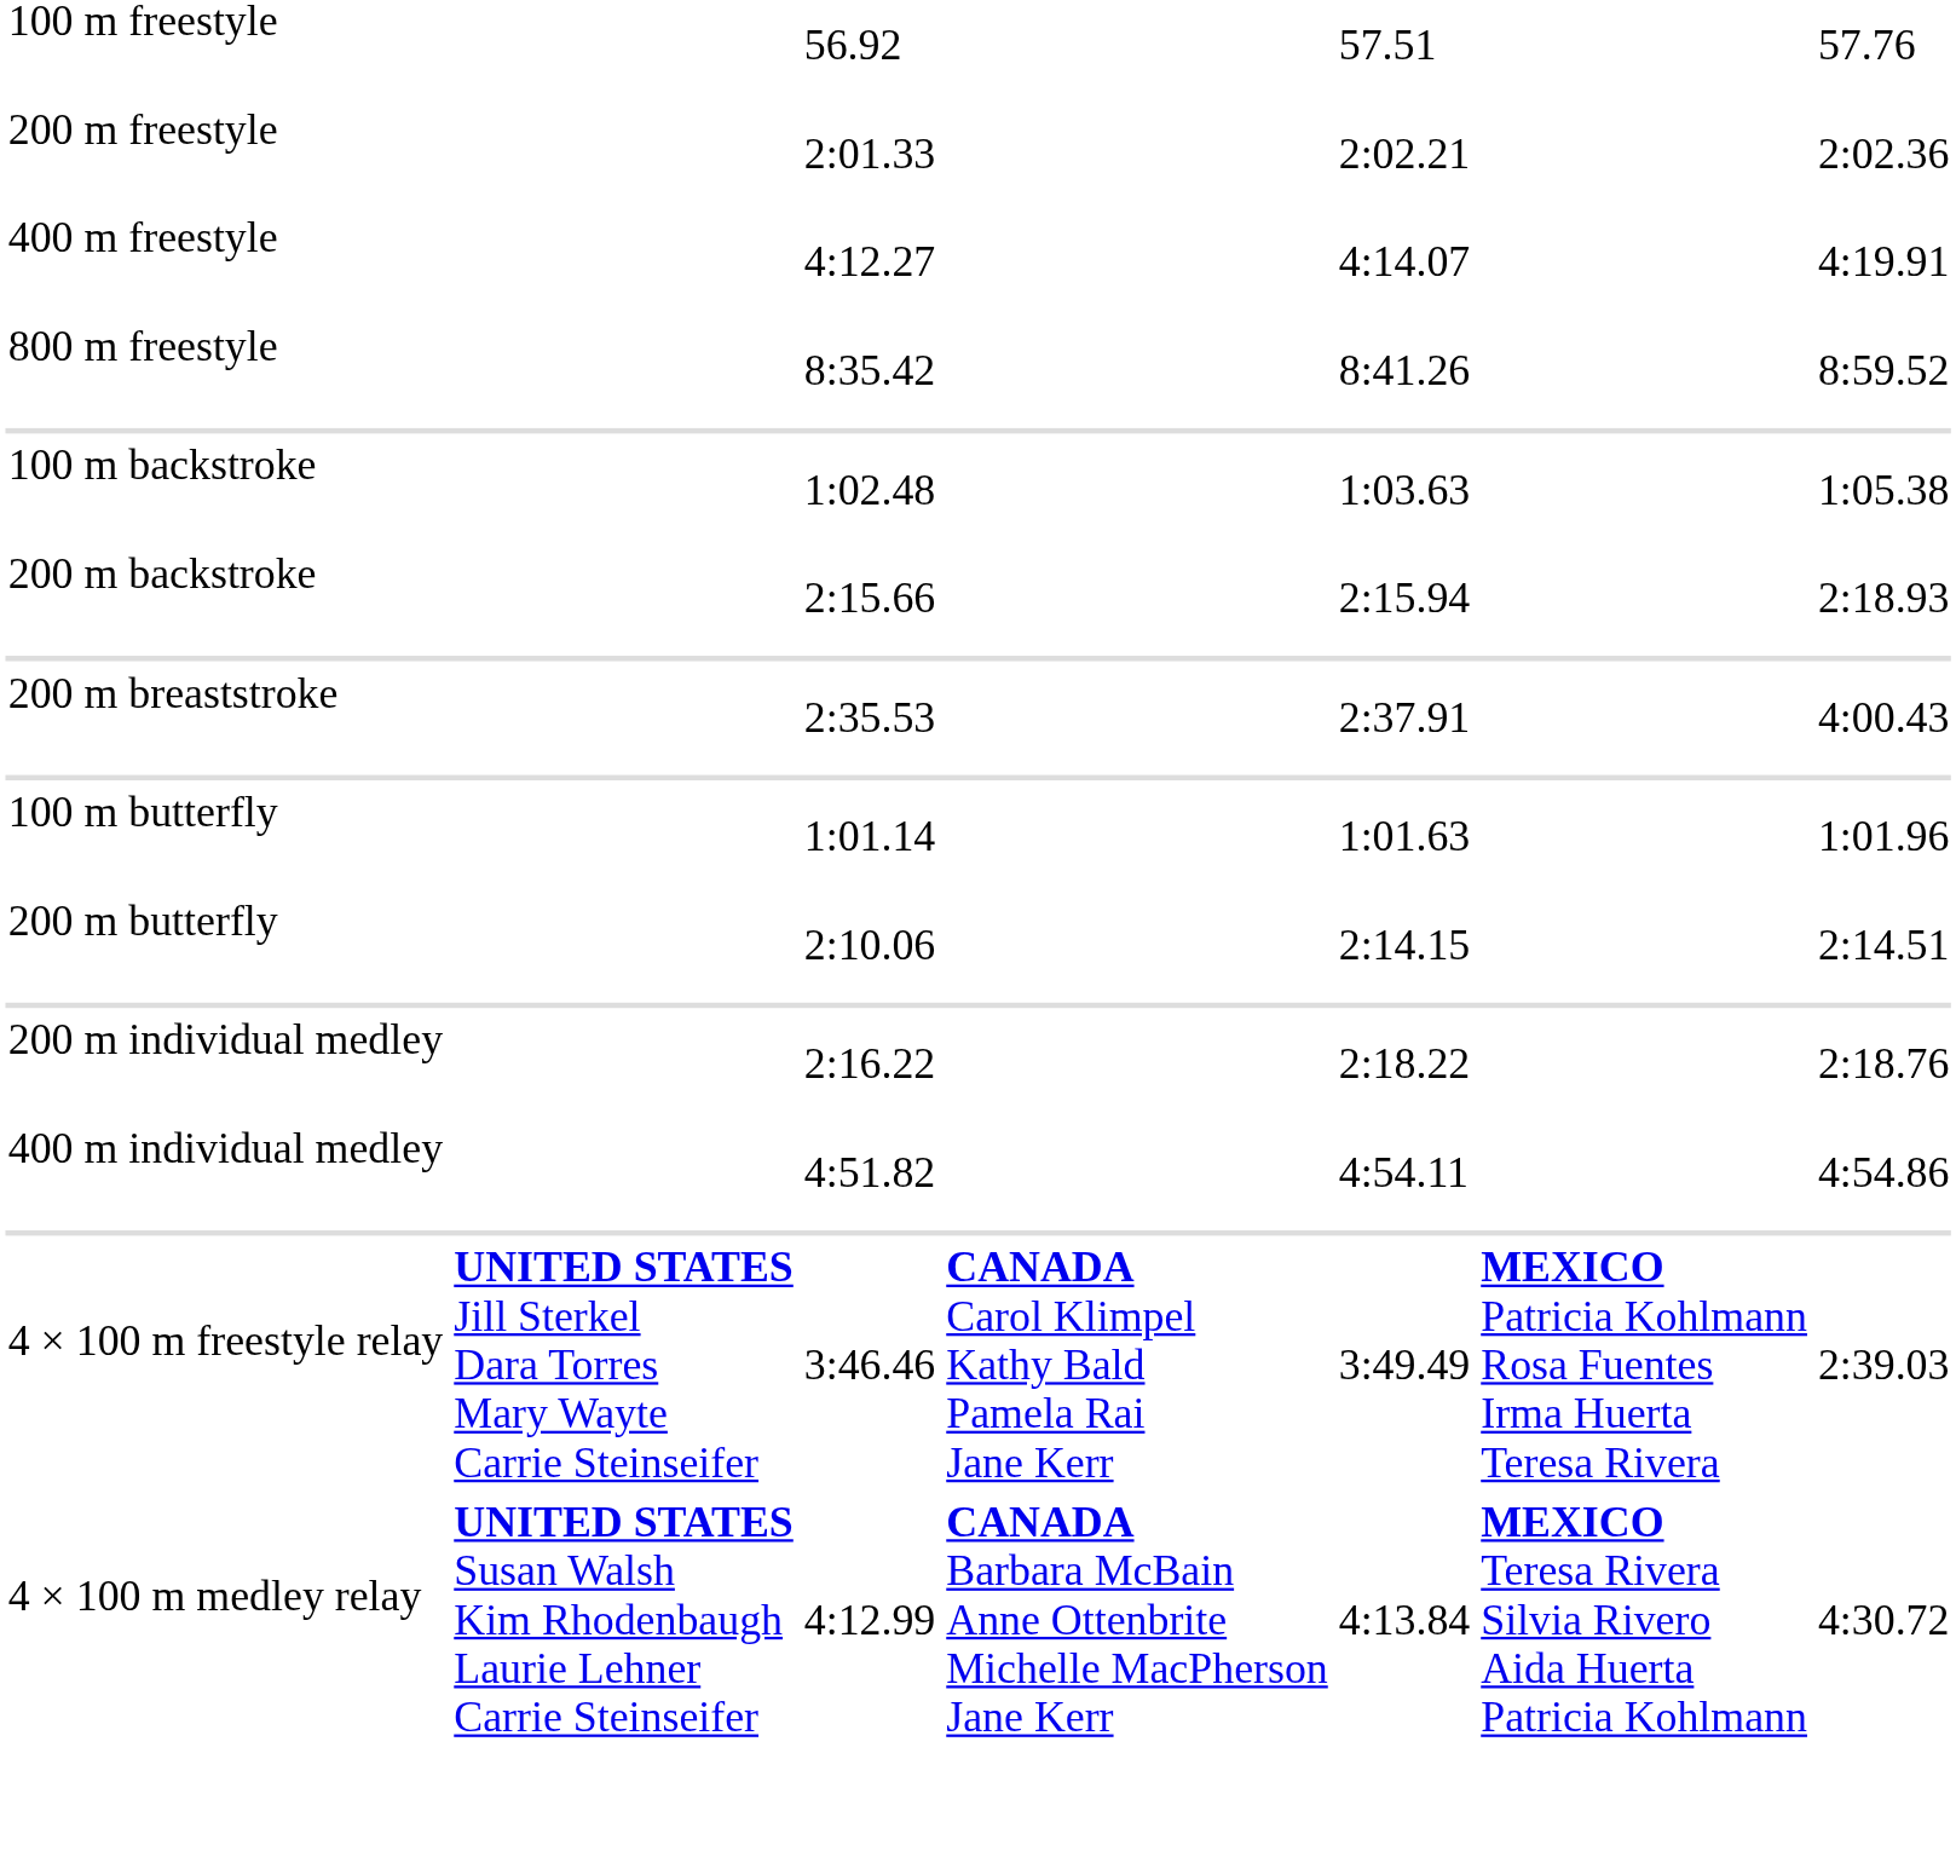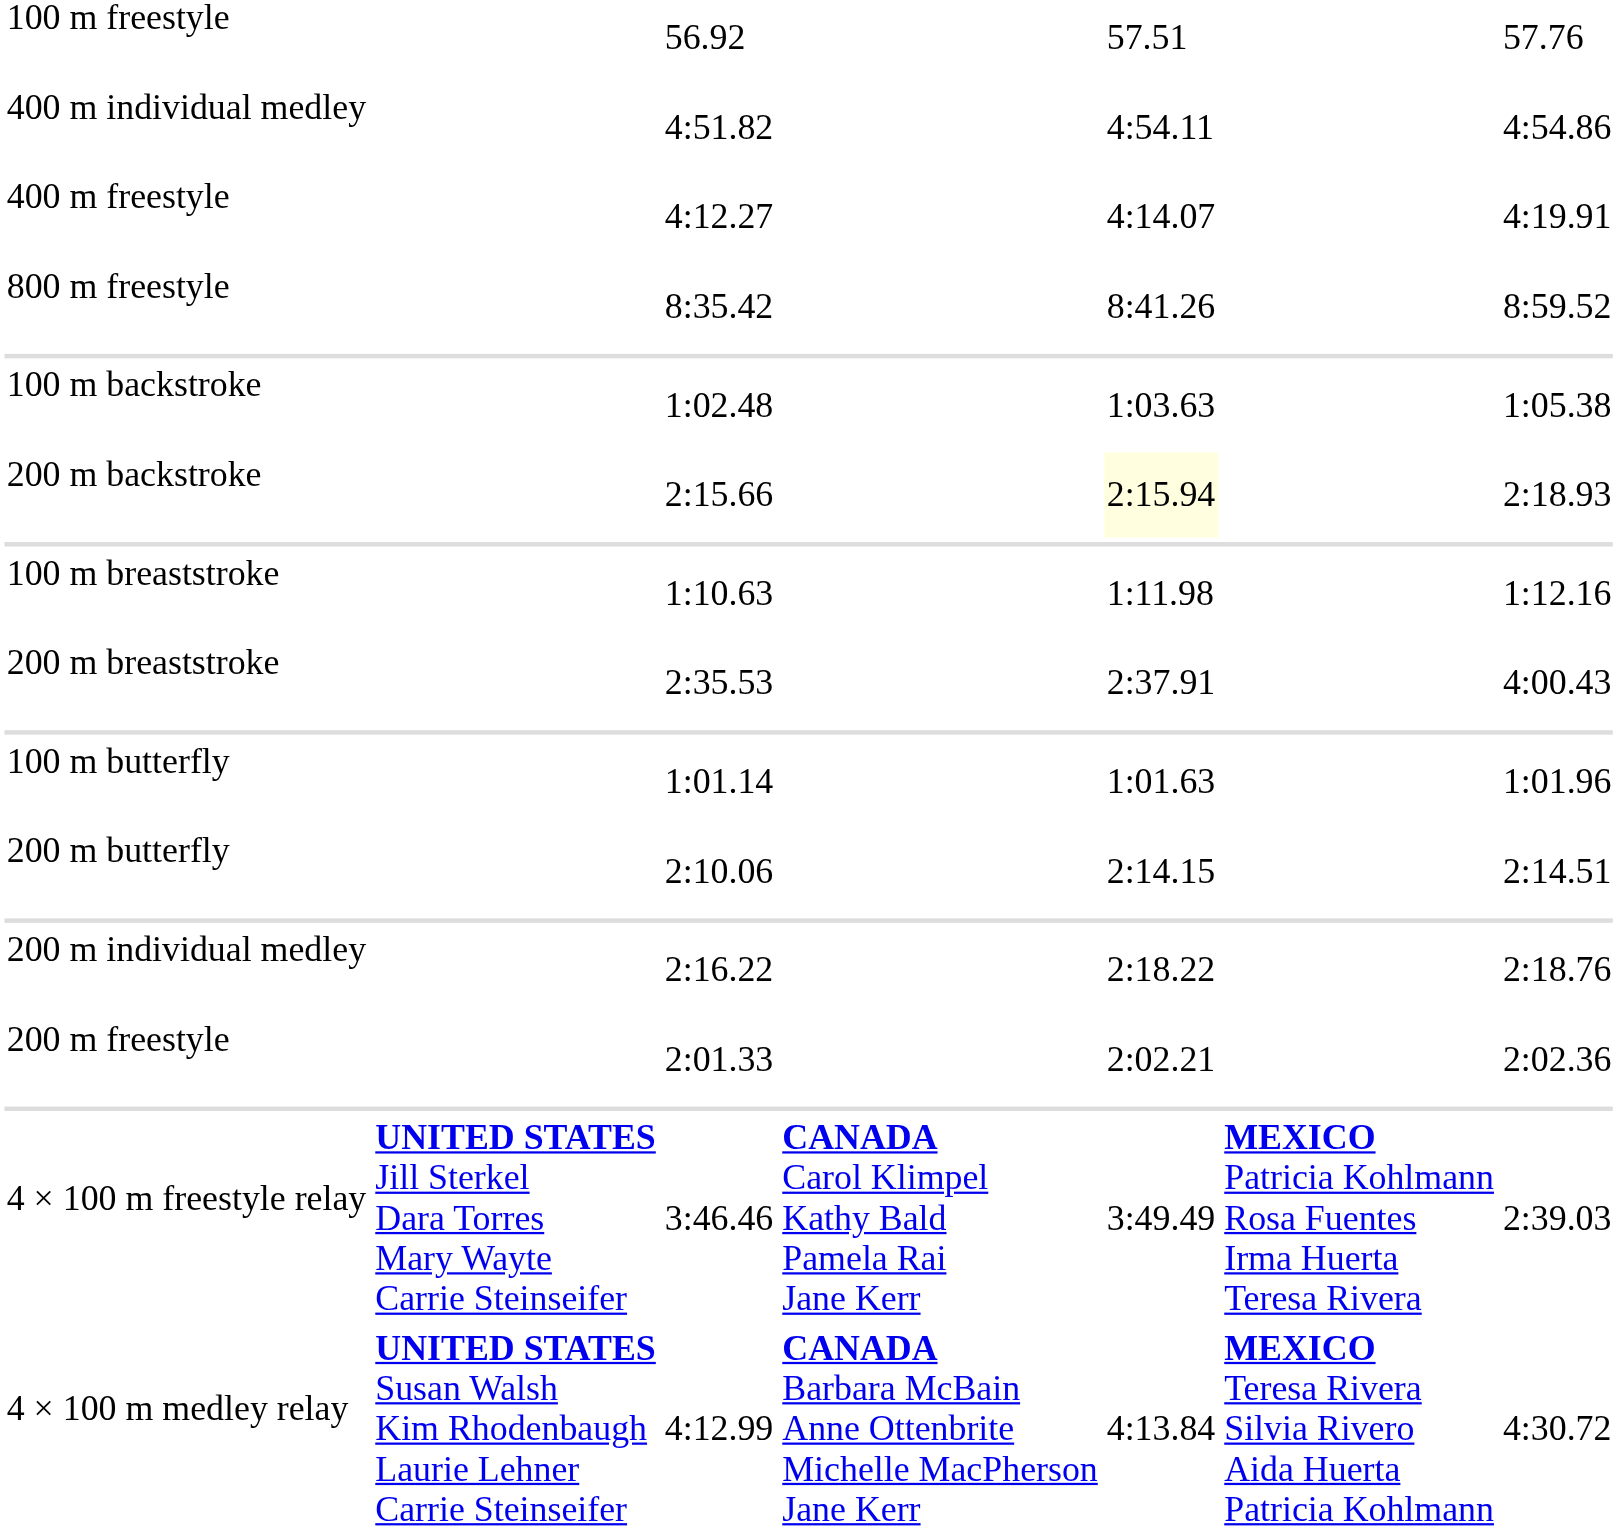rows swapped: 200 m freestyle <-> 400 m individual medley
200 m backstroke | column 5: no background -> lightyellow background
+ row: 100 m breaststroke | 1:10.63 | 1:11.98 | 1:12.16
